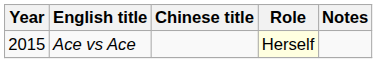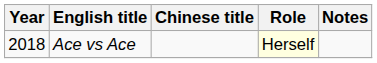Ace vs Ace | Year: 2015 -> 2018
